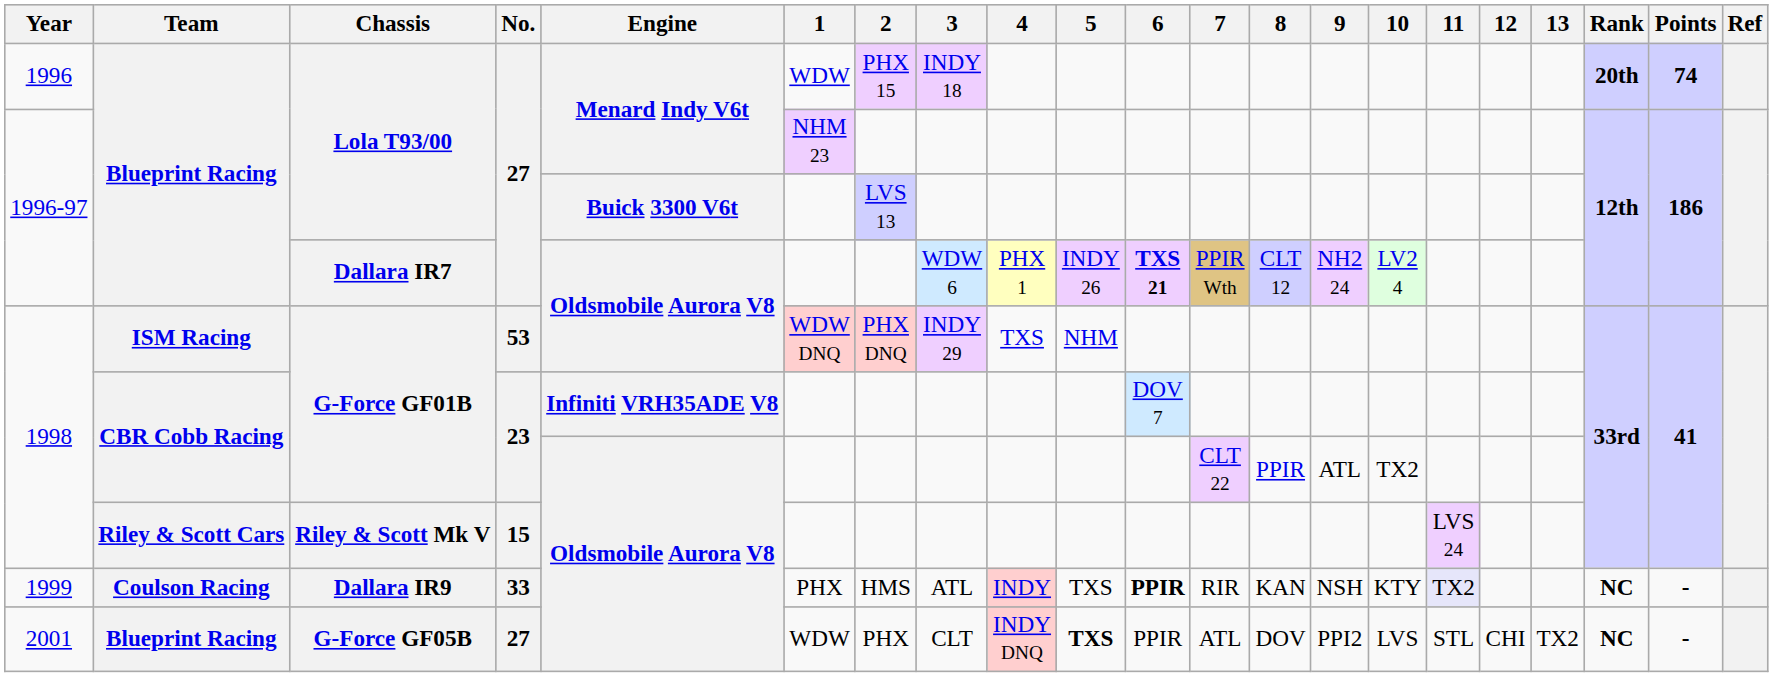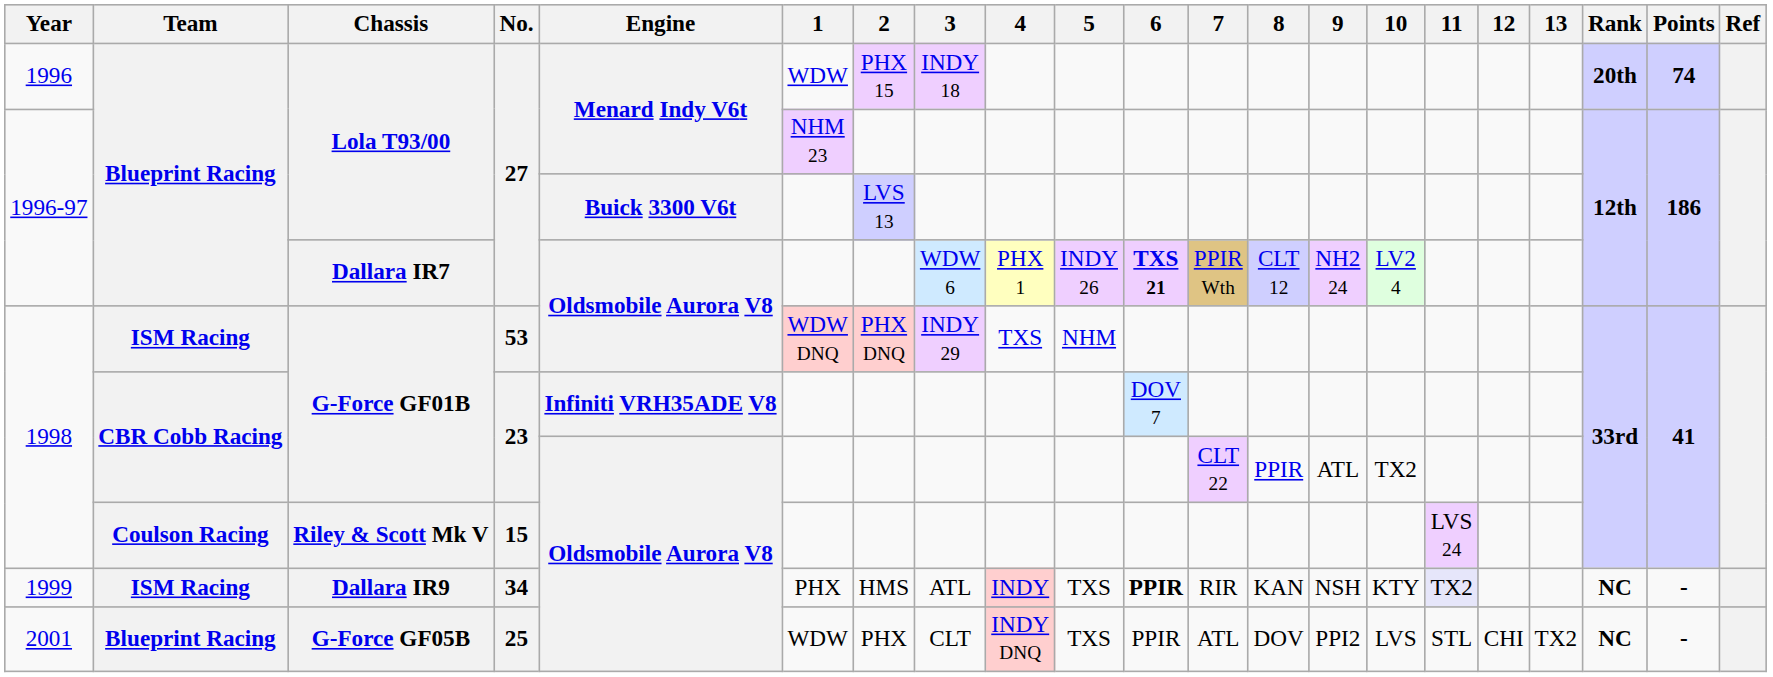Riley & Scott Mk V | Team: Riley & Scott Cars -> Coulson Racing
Dallara IR9 | Team: Coulson Racing -> ISM Racing
Dallara IR9 | No.: 33 -> 34
G-Force GF05B | No.: 27 -> 25
G-Force GF05B | 5: bold -> normal
